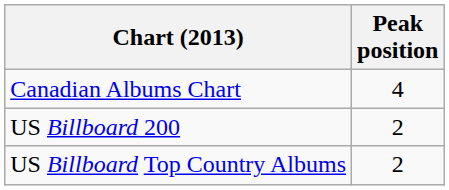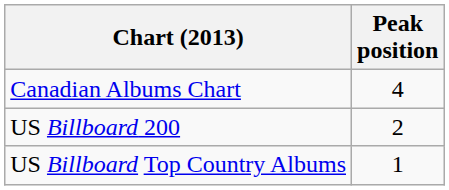US Billboard Top Country Albums | Peak position: 2 -> 1
